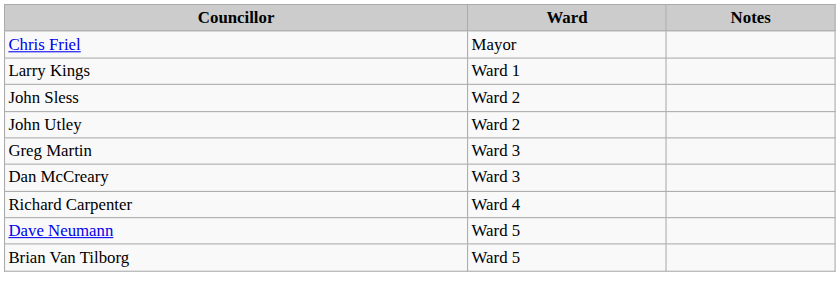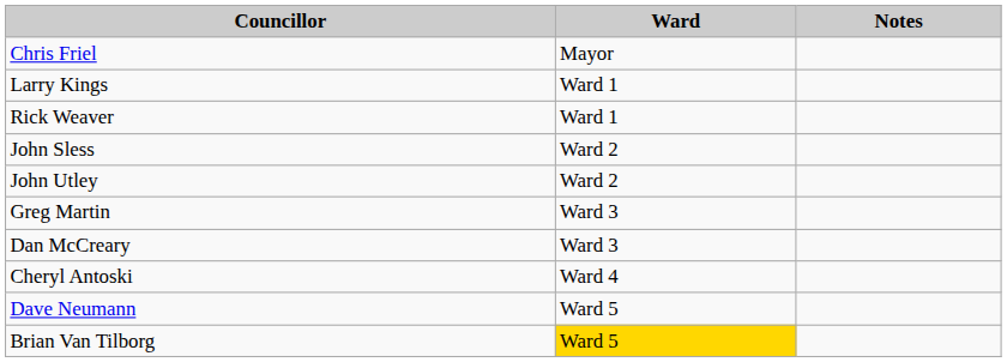+ row: Rick Weaver | Ward 1
+ row: Cheryl Antoski | Ward 4
- row: Richard Carpenter | Ward 4
Brian Van Tilborg | Ward: no background -> gold background
